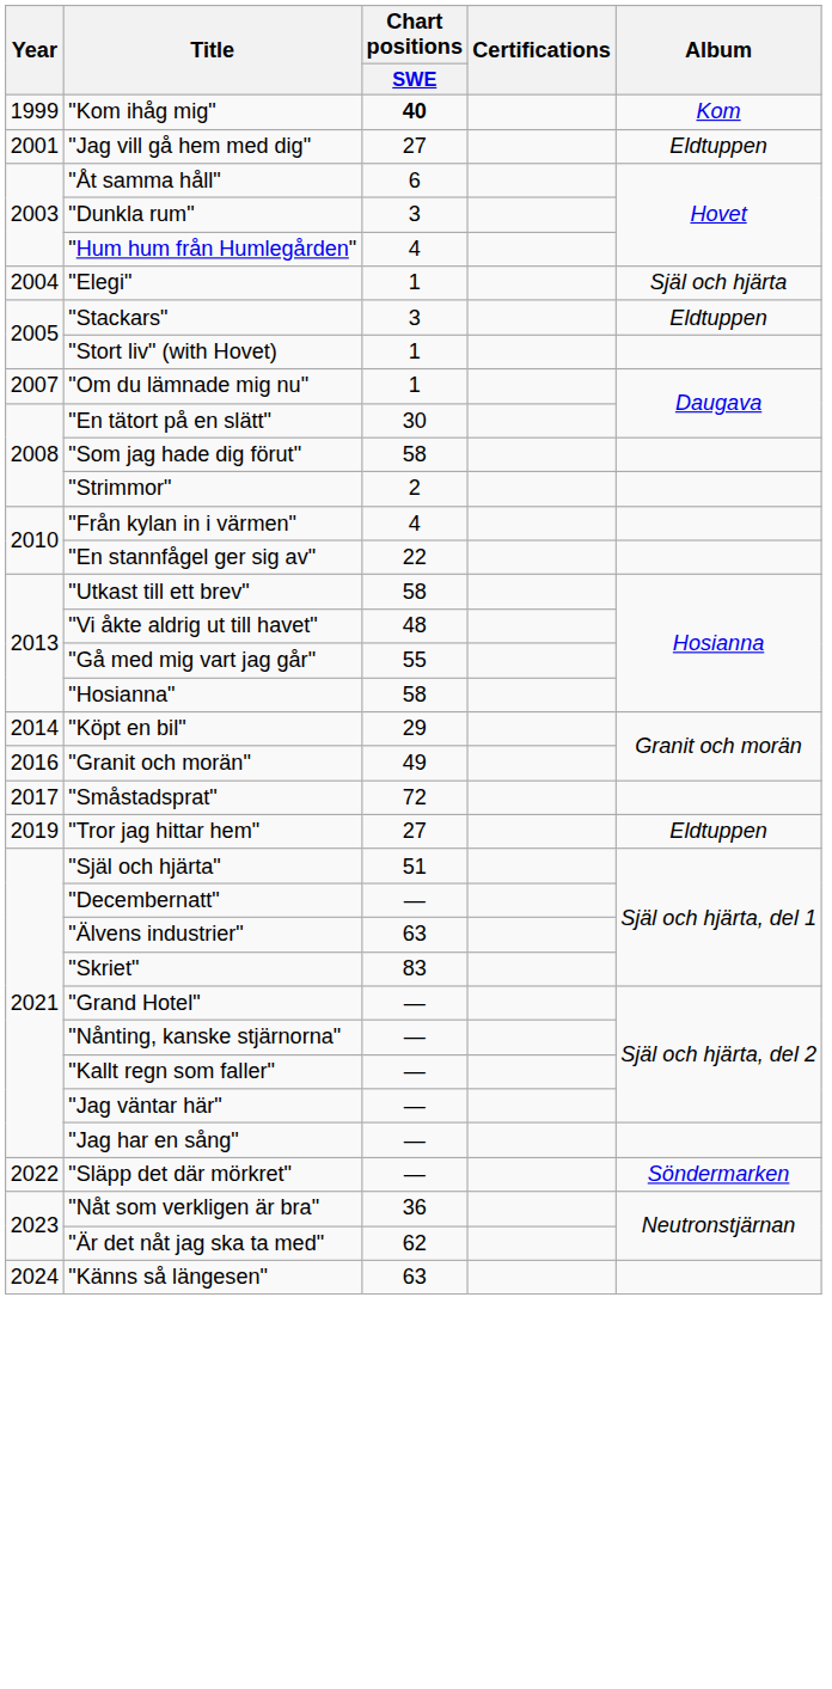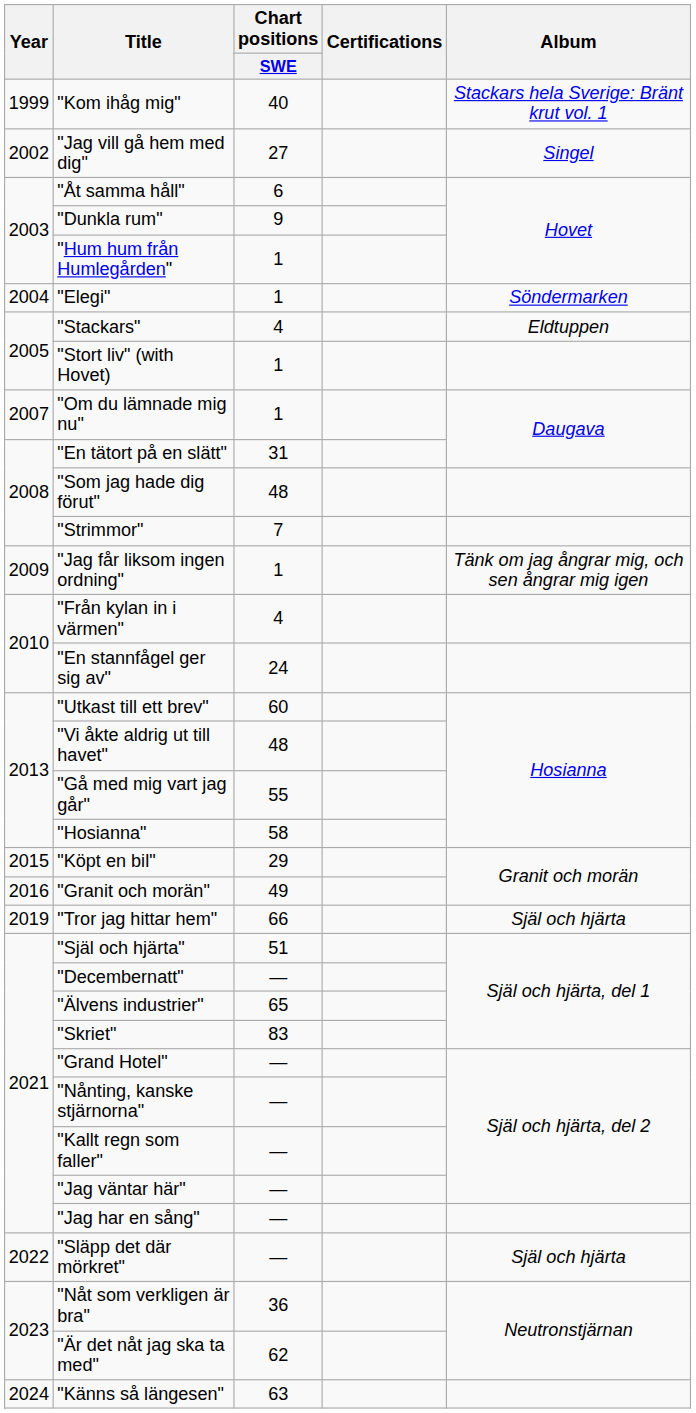"Kom ihåg mig" | Chart positions / SWE: bold -> normal
"Kom ihåg mig" | Album: Kom -> Stackars hela Sverige: Bränt krut vol. 1
"Jag vill gå hem med dig" | Year: 2001 -> 2002
"Jag vill gå hem med dig" | Album: Eldtuppen -> Singel
"Dunkla rum" | Chart positions / SWE: 3 -> 9
"Hum hum från Humlegården" | Chart positions / SWE: 4 -> 1
"Elegi" | Album: Själ och hjärta -> Söndermarken
"Stackars" | Chart positions / SWE: 3 -> 4
"En tätort på en slätt" | Chart positions / SWE: 30 -> 31
"Som jag hade dig förut" | Chart positions / SWE: 58 -> 48
"Strimmor" | Chart positions / SWE: 2 -> 7
+ row: 2009 | "Jag får liksom ingen ordning" | 1 | Tänk om jag ångrar mig, och sen ångrar mig igen
"En stannfågel ger sig av" | Chart positions / SWE: 22 -> 24
"Utkast till ett brev" | Chart positions / SWE: 58 -> 60
"Köpt en bil" | Year: 2014 -> 2015
- row: 2017 | "Småstadsprat" | 72
"Tror jag hittar hem" | Chart positions / SWE: 27 -> 66
"Tror jag hittar hem" | Album: Eldtuppen -> Själ och hjärta
"Älvens industrier" | Chart positions / SWE: 63 -> 65
"Släpp det där mörkret" | Album: Söndermarken -> Själ och hjärta
